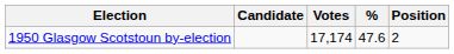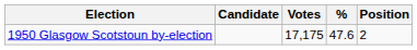1950 Glasgow Scotstoun by-election | Votes: 17,174 -> 17,175
